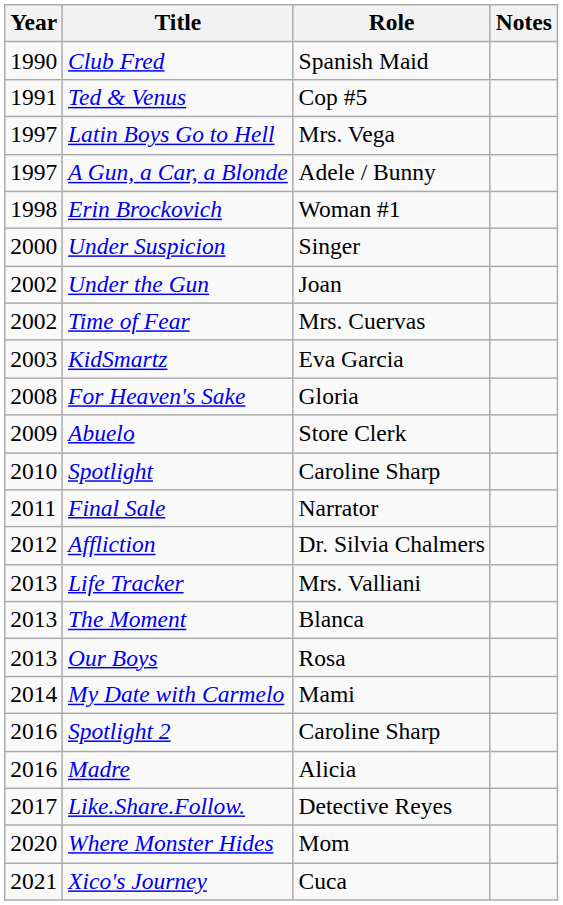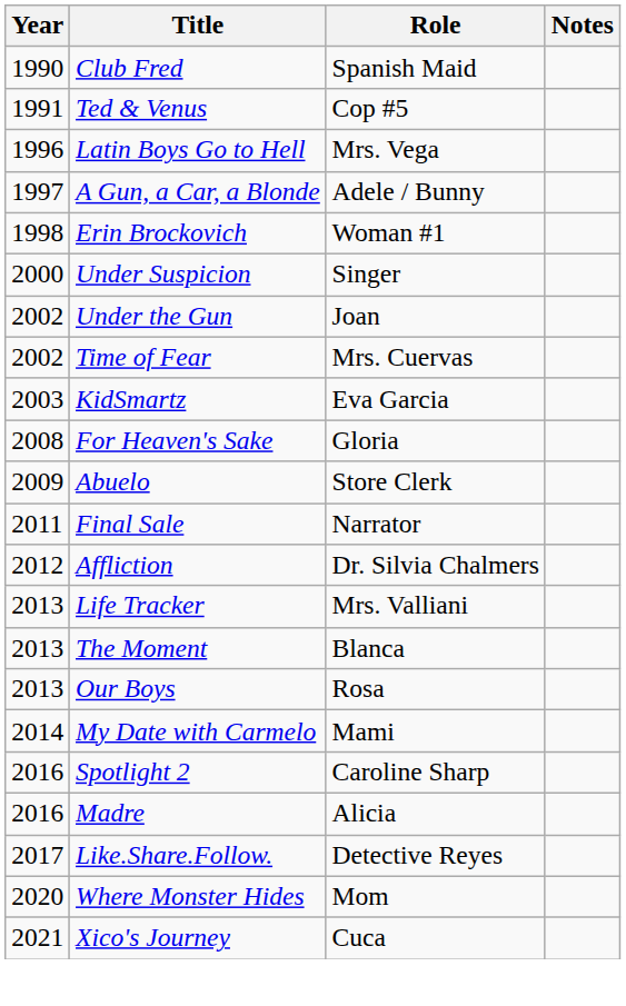Latin Boys Go to Hell | Year: 1997 -> 1996
- row: 2010 | Spotlight | Caroline Sharp
